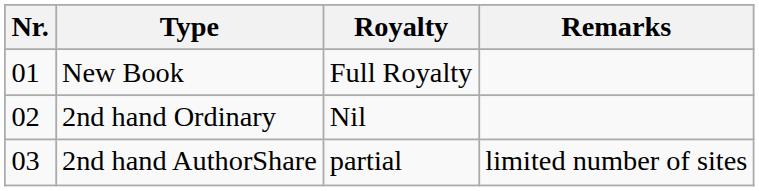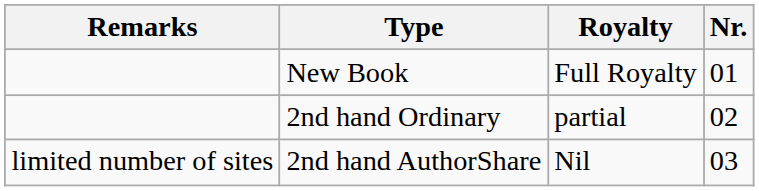columns swapped: Nr. <-> Remarks
2nd hand Ordinary | Royalty: Nil -> partial
2nd hand AuthorShare | Royalty: partial -> Nil
